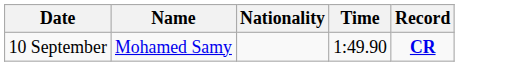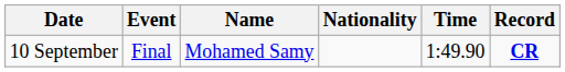+ column: Event | Final
